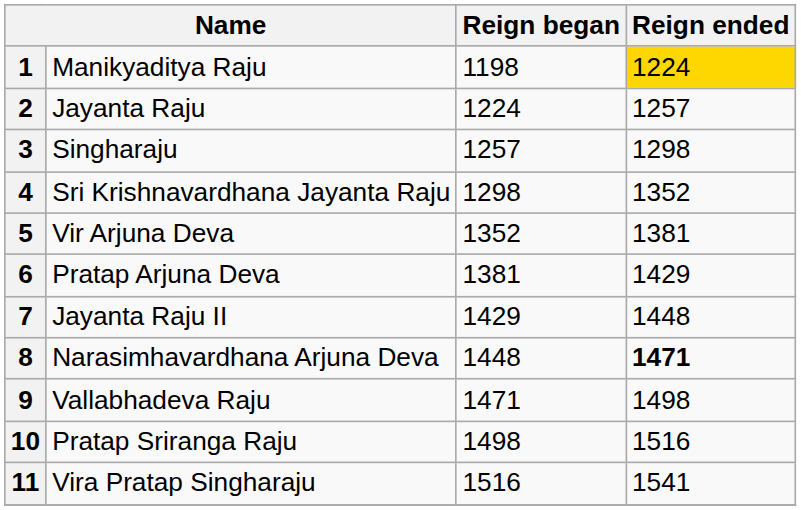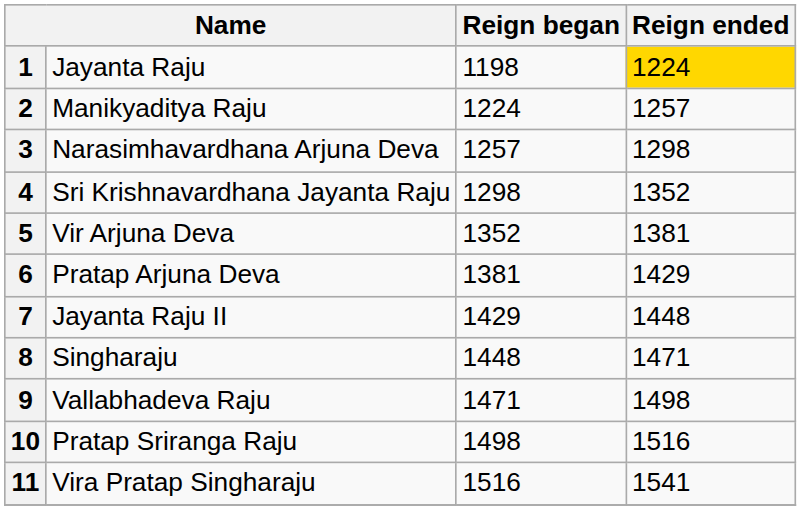1 | column 2: Manikyaditya Raju -> Jayanta Raju
2 | column 2: Jayanta Raju -> Manikyaditya Raju
3 | column 2: Singharaju -> Narasimhavardhana Arjuna Deva
8 | column 2: Narasimhavardhana Arjuna Deva -> Singharaju
8 | Reign ended: bold -> normal
